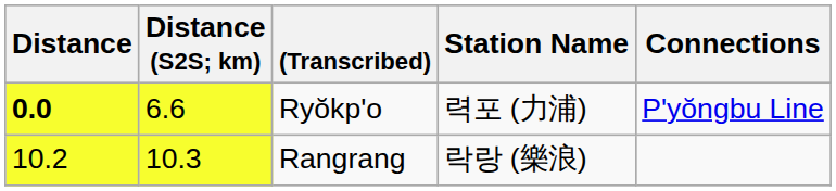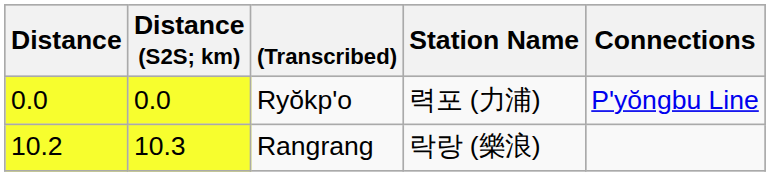Ryŏkp'o | Distance: bold -> normal
Ryŏkp'o | Distance (S2S; km): 6.6 -> 0.0
